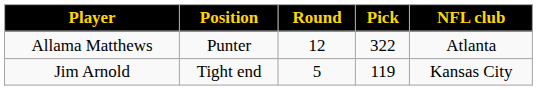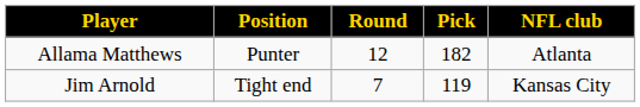Allama Matthews | Pick: 322 -> 182
Jim Arnold | Round: 5 -> 7
